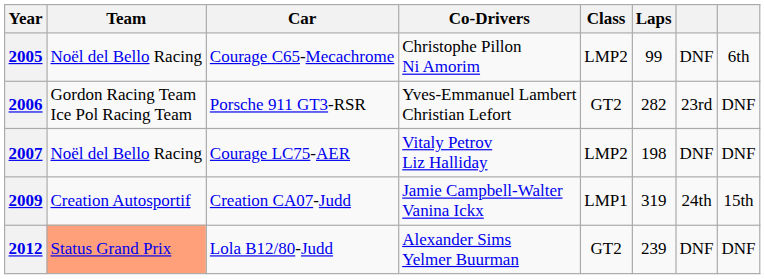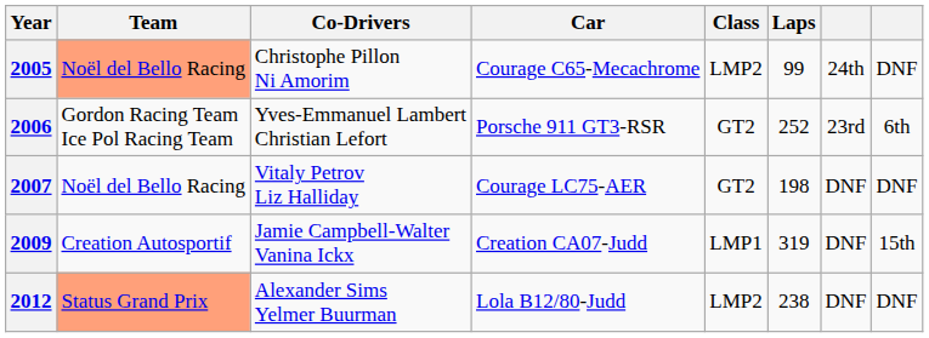columns swapped: Co-Drivers <-> Car
2005 | Team: no background -> lightsalmon background
2005 | column 7: DNF -> 24th
2005 | column 8: 6th -> DNF
2006 | Laps: 282 -> 252
2006 | column 8: DNF -> 6th
2007 | Class: LMP2 -> GT2
2009 | column 7: 24th -> DNF
2012 | Class: GT2 -> LMP2
2012 | Laps: 239 -> 238
